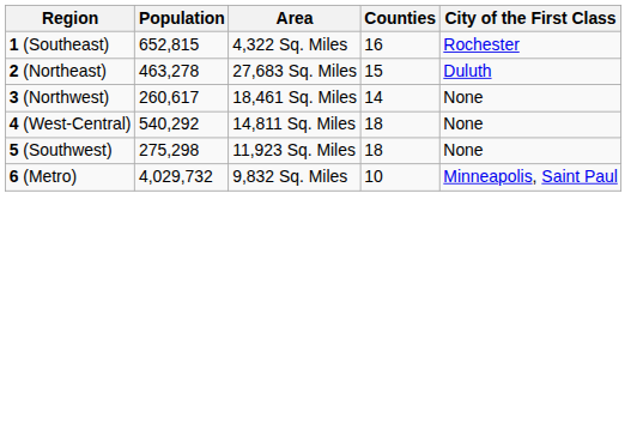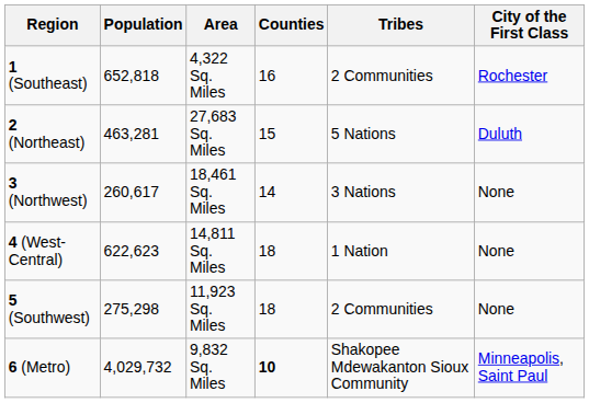+ column: Tribes | 2 Communities | 5 Nations | 3 Nations | 1 Nation | 2 Communities | Shakopee Mdewakanton Sioux Community
1 (Southeast) | Population: 652,815 -> 652,818
2 (Northeast) | Population: 463,278 -> 463,281
4 (West-Central) | Population: 540,292 -> 622,623
6 (Metro) | Counties: normal -> bold
